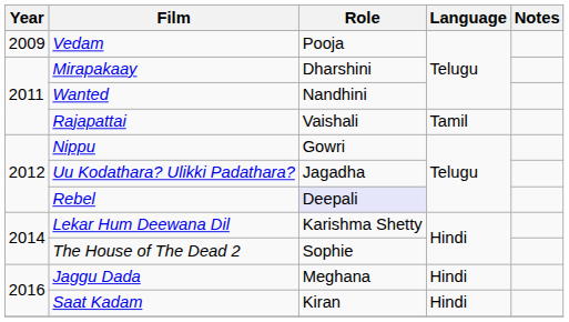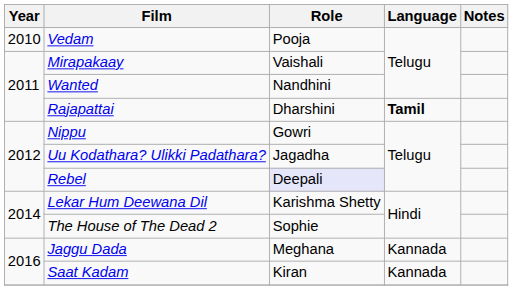Vedam | Year: 2009 -> 2010
Mirapakaay | Role: Dharshini -> Vaishali
Rajapattai | Role: Vaishali -> Dharshini
Rajapattai | Language: normal -> bold
Jaggu Dada | Language: Hindi -> Kannada
Saat Kadam | Language: Hindi -> Kannada
